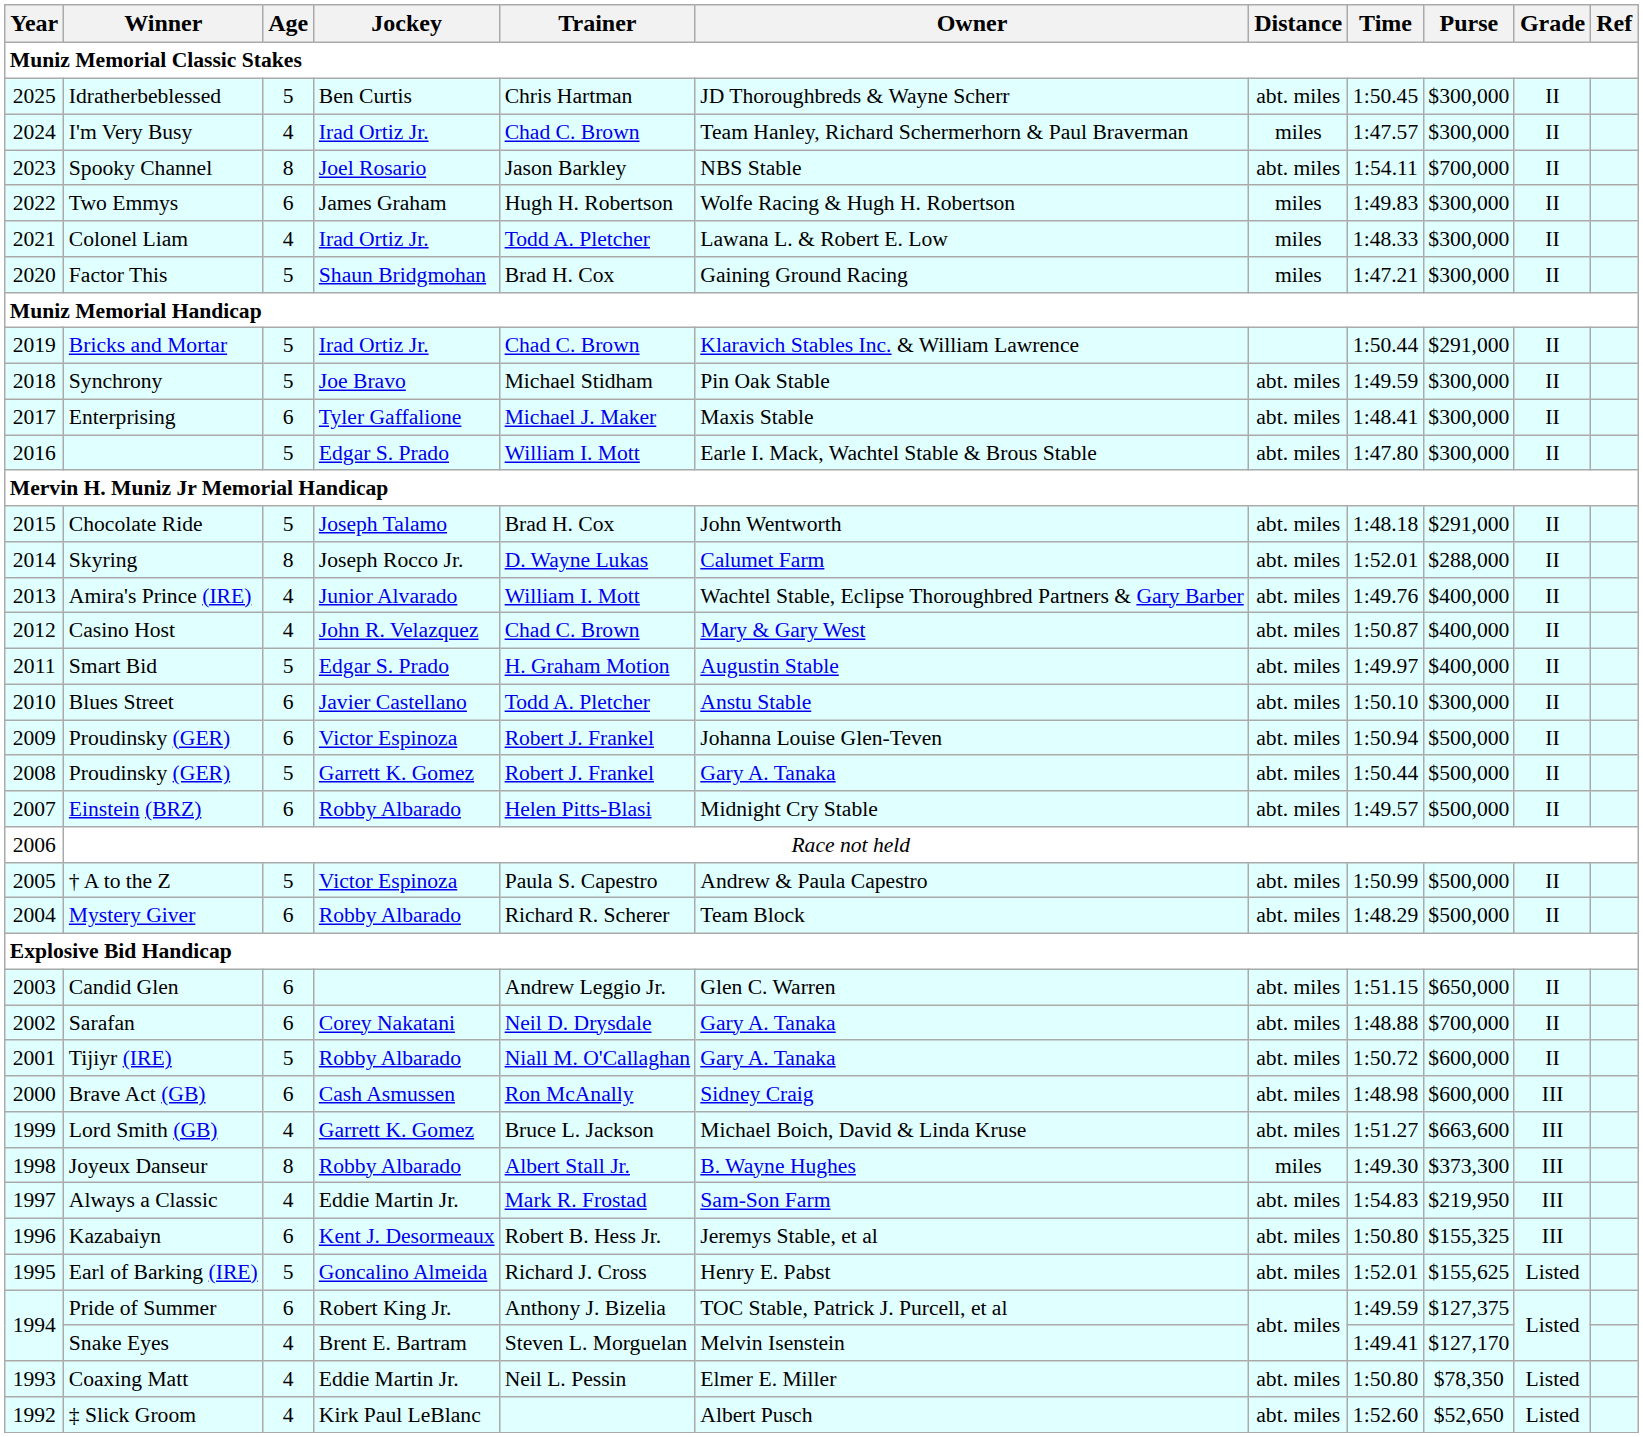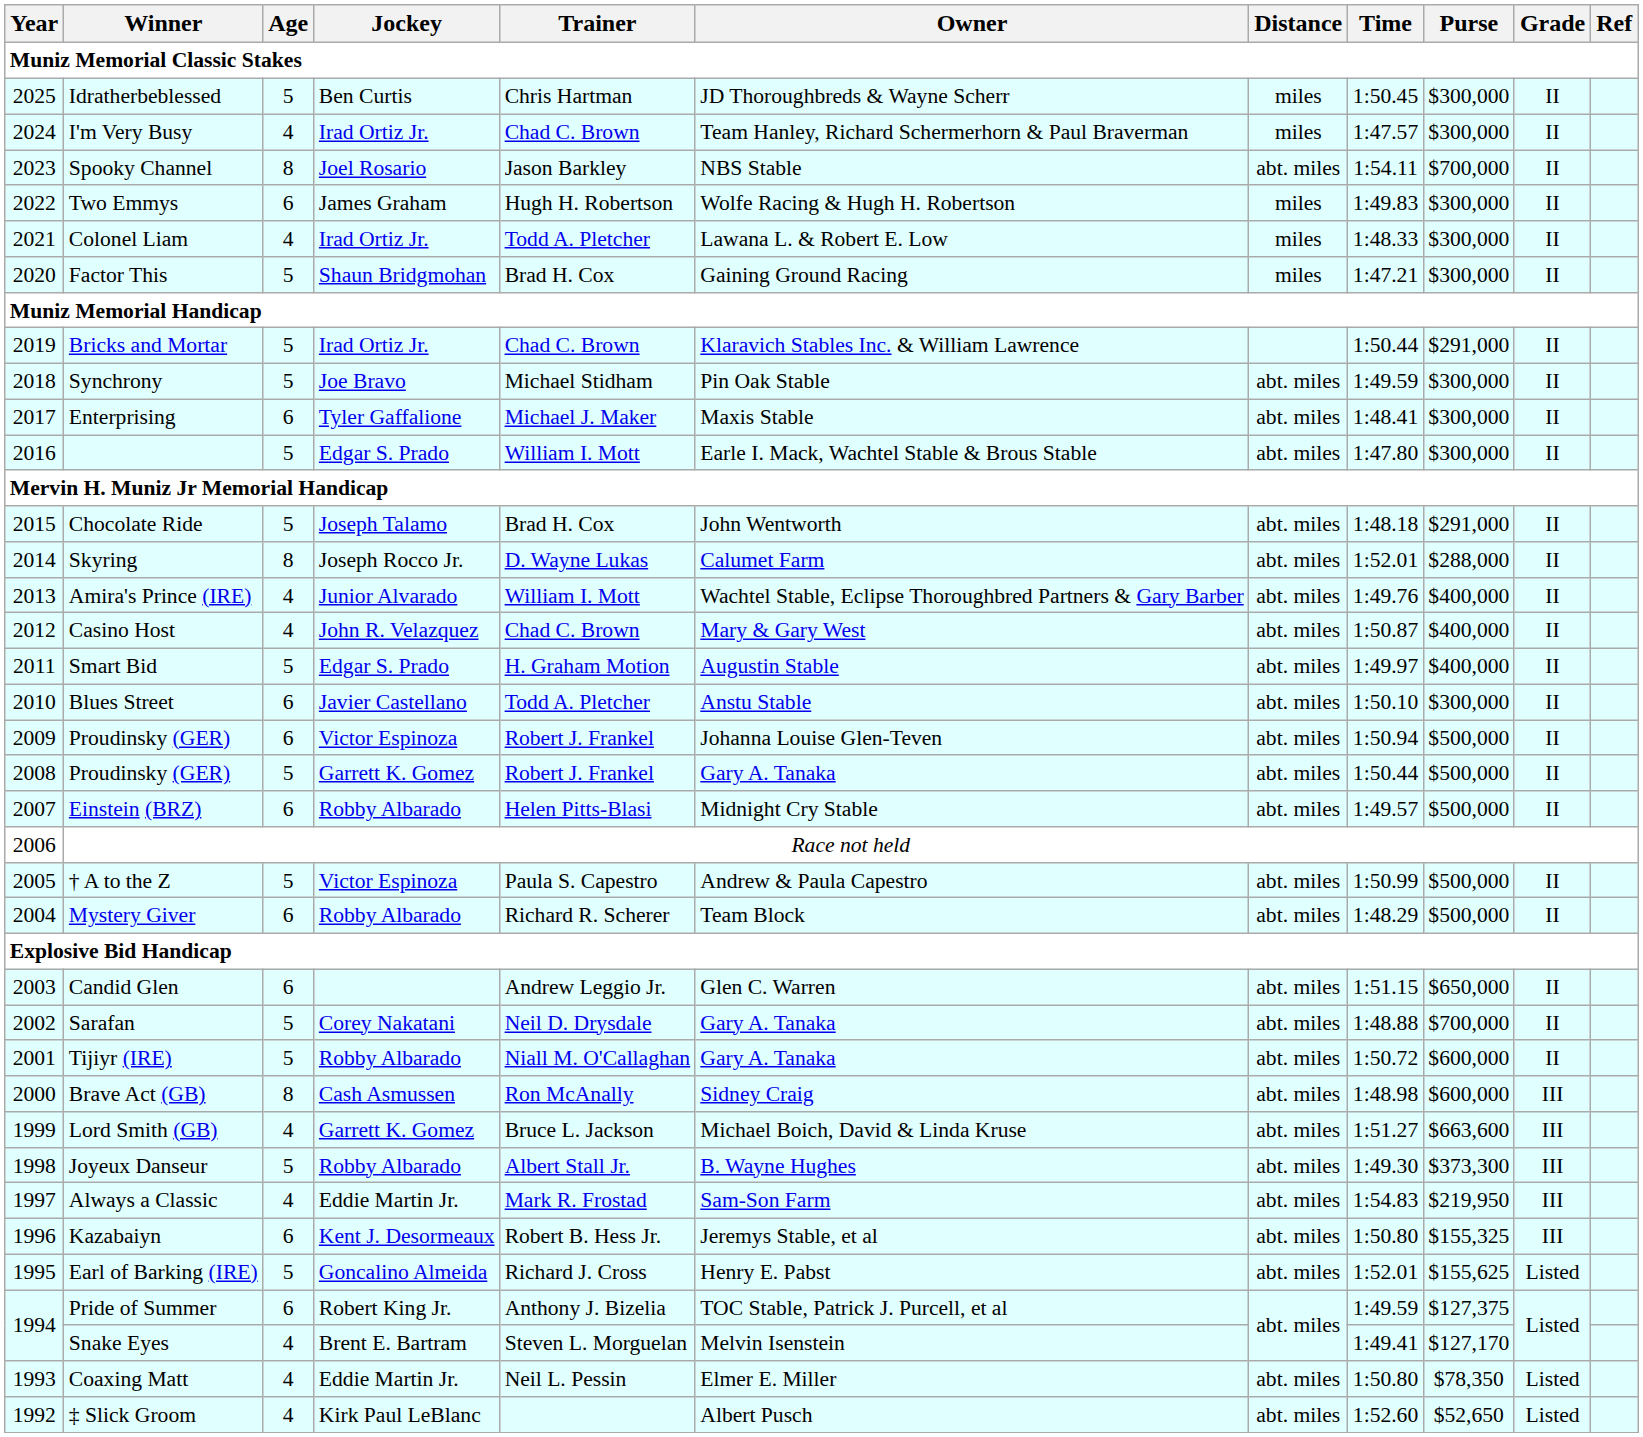Idratherbeblessed | Distance: abt. miles -> miles
Sarafan | Age: 6 -> 5
Brave Act (GB) | Age: 6 -> 8
Joyeux Danseur | Age: 8 -> 5
Joyeux Danseur | Distance: miles -> abt. miles
